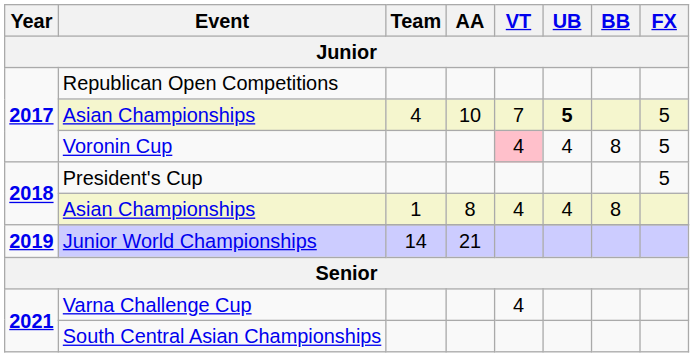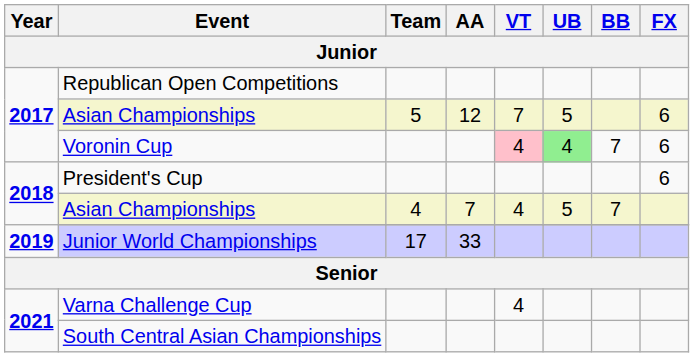2017 / Asian Championships | Team: 4 -> 5
2017 / Asian Championships | AA: 10 -> 12
2017 / Asian Championships | UB: bold -> normal
2017 / Asian Championships | FX: 5 -> 6
Voronin Cup | UB: no background -> lightgreen background
Voronin Cup | BB: 8 -> 7
Voronin Cup | FX: 5 -> 6
President's Cup | FX: 5 -> 6
2018 / Asian Championships | Team: 1 -> 4
2018 / Asian Championships | AA: 8 -> 7
2018 / Asian Championships | UB: 4 -> 5
2018 / Asian Championships | BB: 8 -> 7
Junior World Championships | Team: 14 -> 17
Junior World Championships | AA: 21 -> 33
